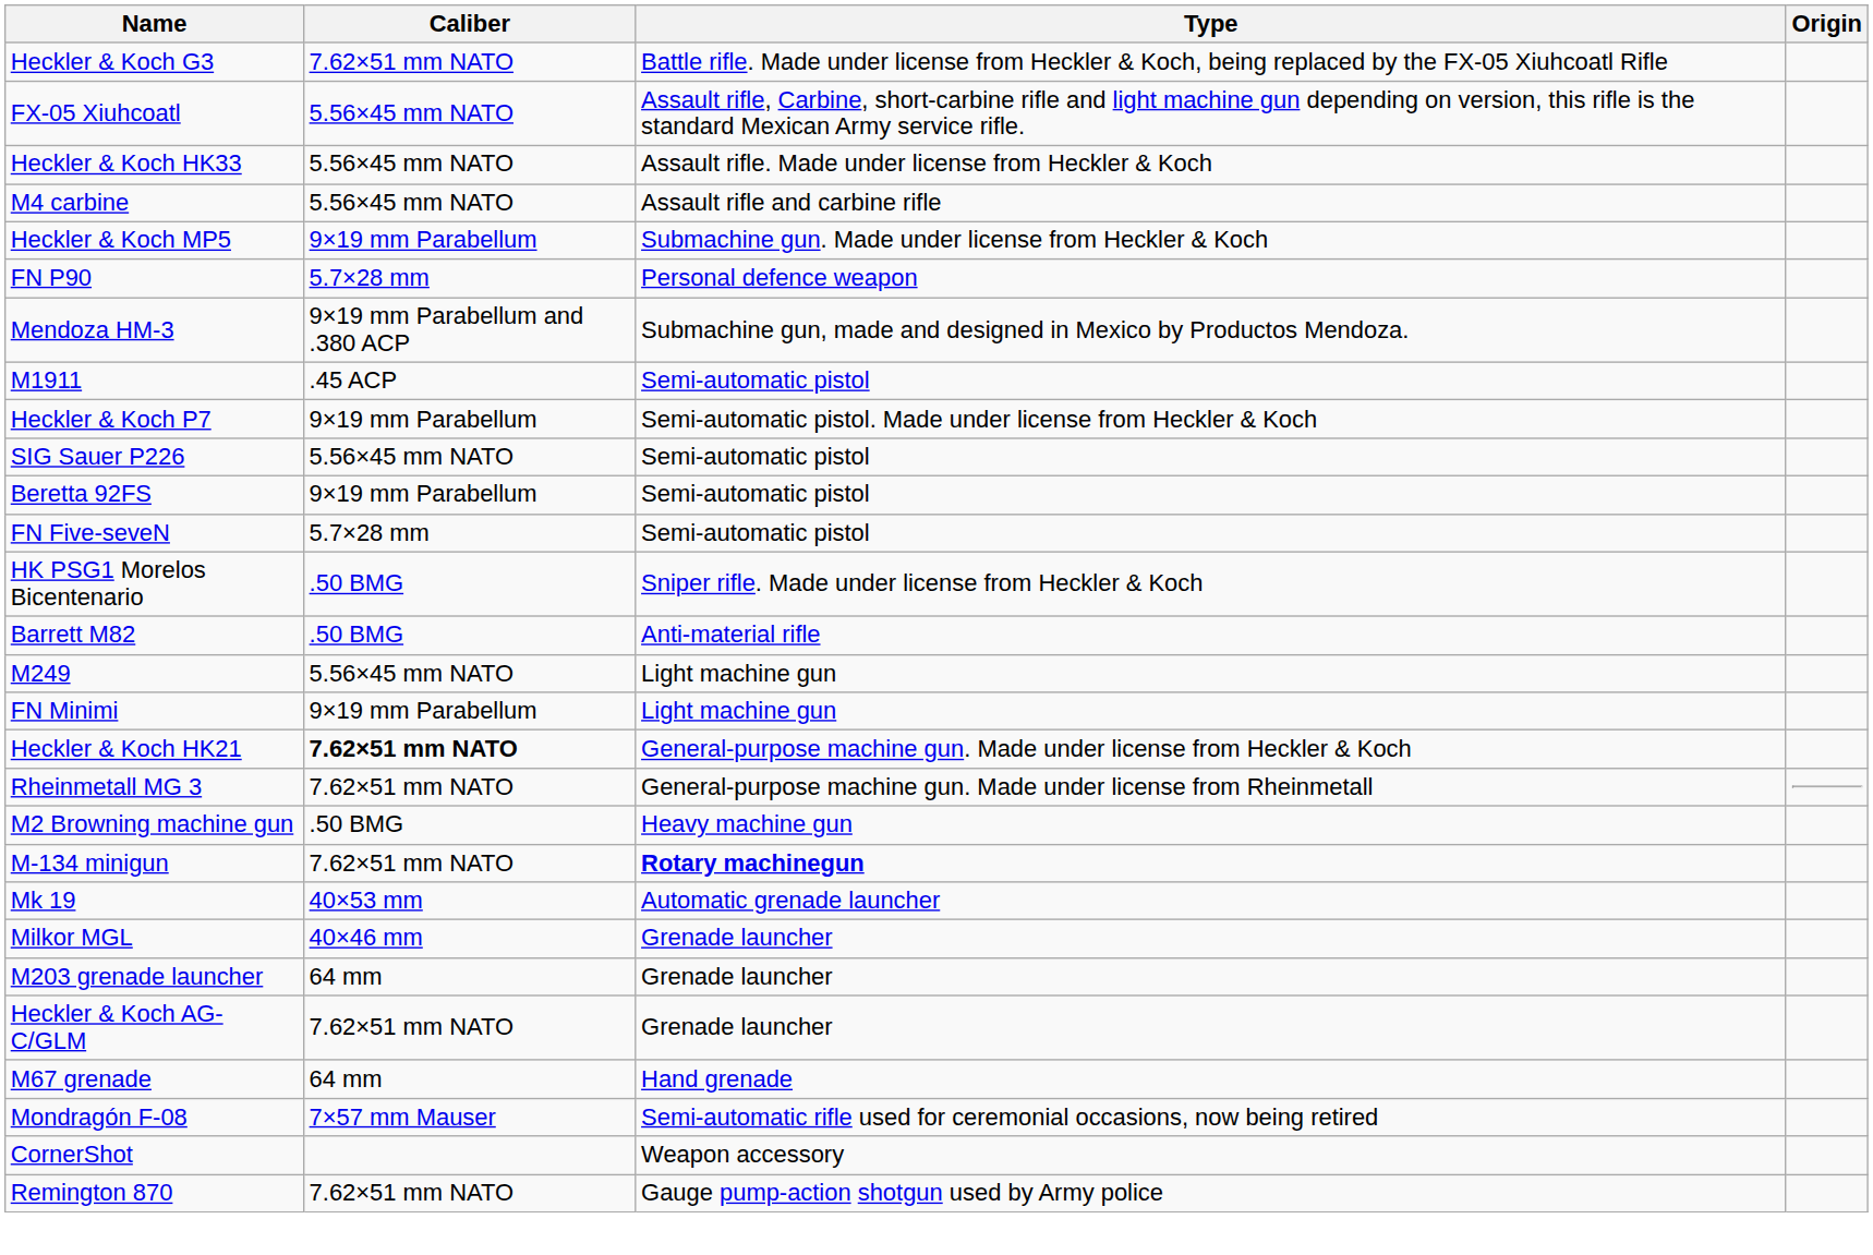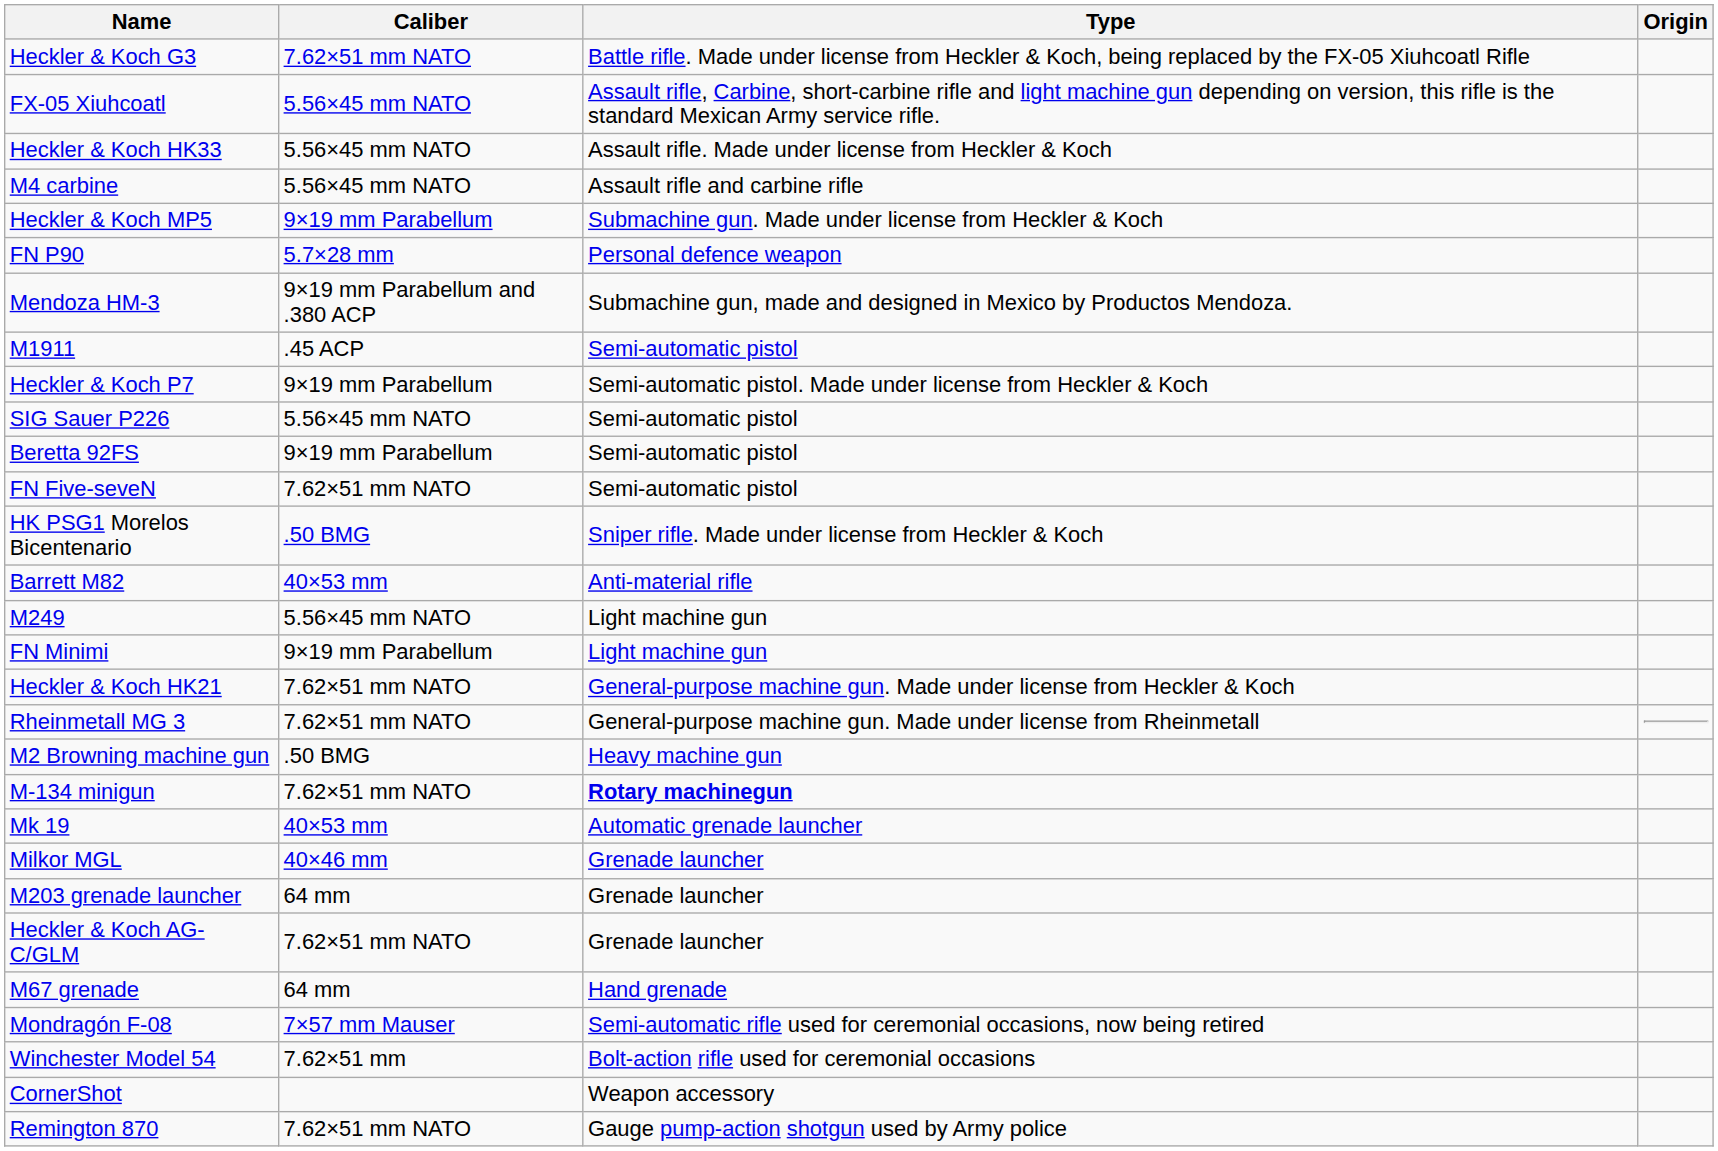FN Five-seveN | Caliber: 5.7×28 mm -> 7.62×51 mm NATO
Barrett M82 | Caliber: .50 BMG -> 40×53 mm
Heckler & Koch HK21 | Caliber: bold -> normal
+ row: Winchester Model 54 | 7.62×51 mm | Bolt-action rifle used for ceremonial occasions
